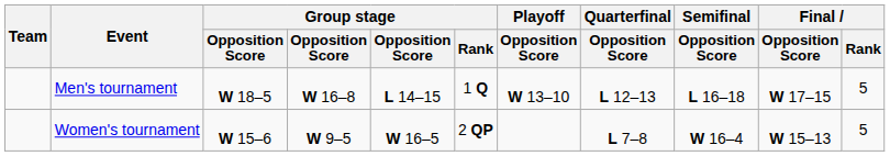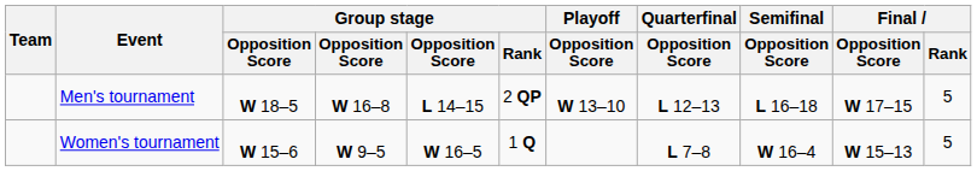Men's tournament | Group stage / Rank: 1 Q -> 2 QP
Women's tournament | Group stage / Rank: 2 QP -> 1 Q
